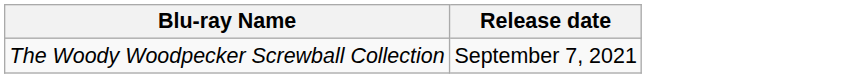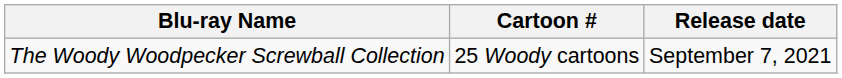+ column: Cartoon # | 25 Woody cartoons
